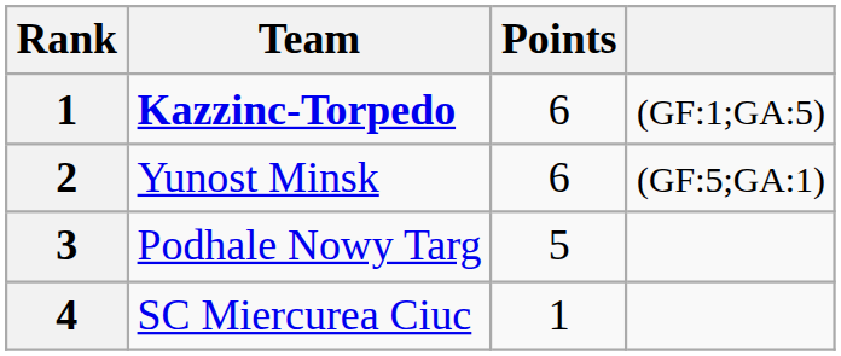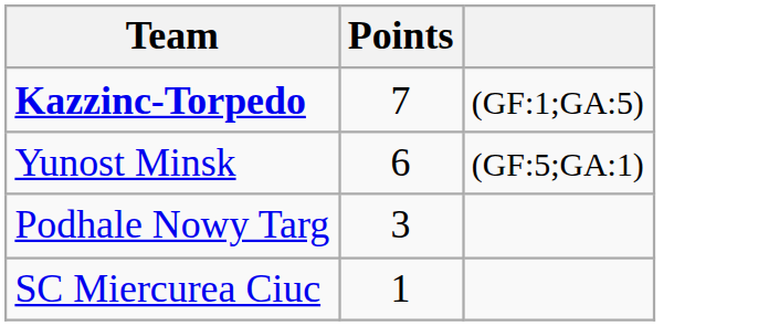- column: Rank | 1 | 2 | 3 | 4
Kazzinc-Torpedo | Points: 6 -> 7
Podhale Nowy Targ | Points: 5 -> 3
